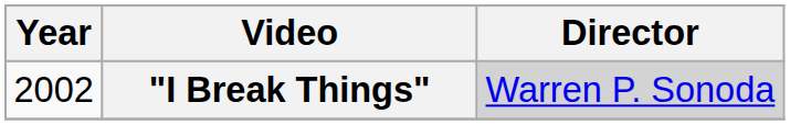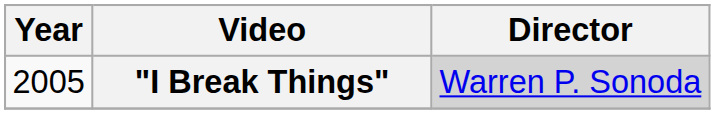"I Break Things" | Year: 2002 -> 2005
